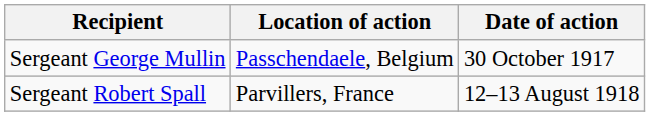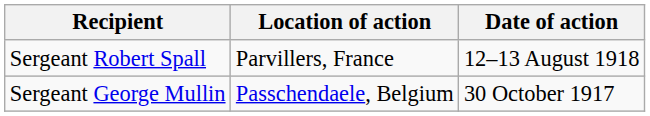rows swapped: Sergeant George Mullin <-> Sergeant Robert Spall
